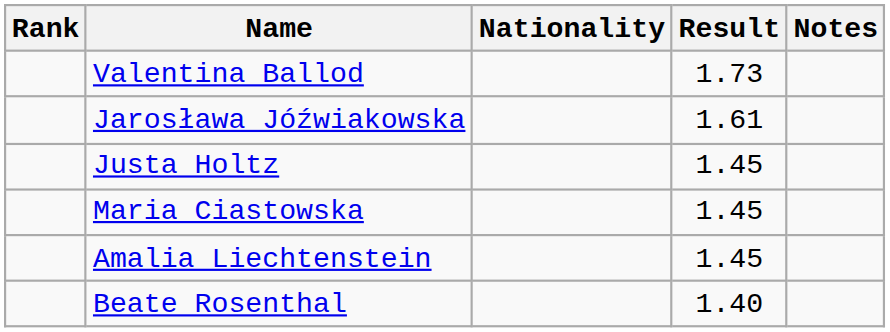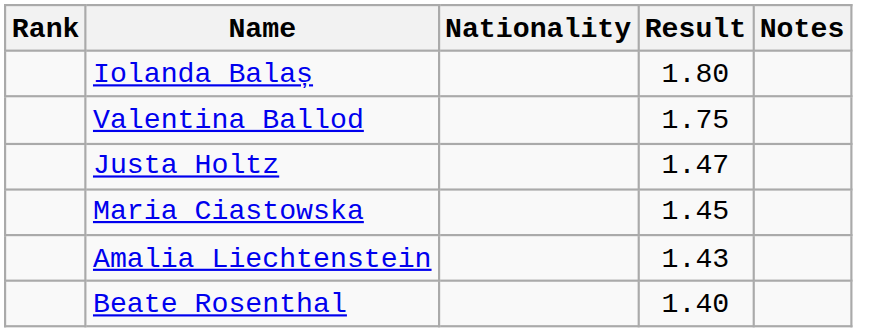+ row: Iolanda Balaș | 1.80
Valentina Ballod | Result: 1.73 -> 1.75
- row: Jarosława Jóźwiakowska | 1.61
Justa Holtz | Result: 1.45 -> 1.47
Amalia Liechtenstein | Result: 1.45 -> 1.43
